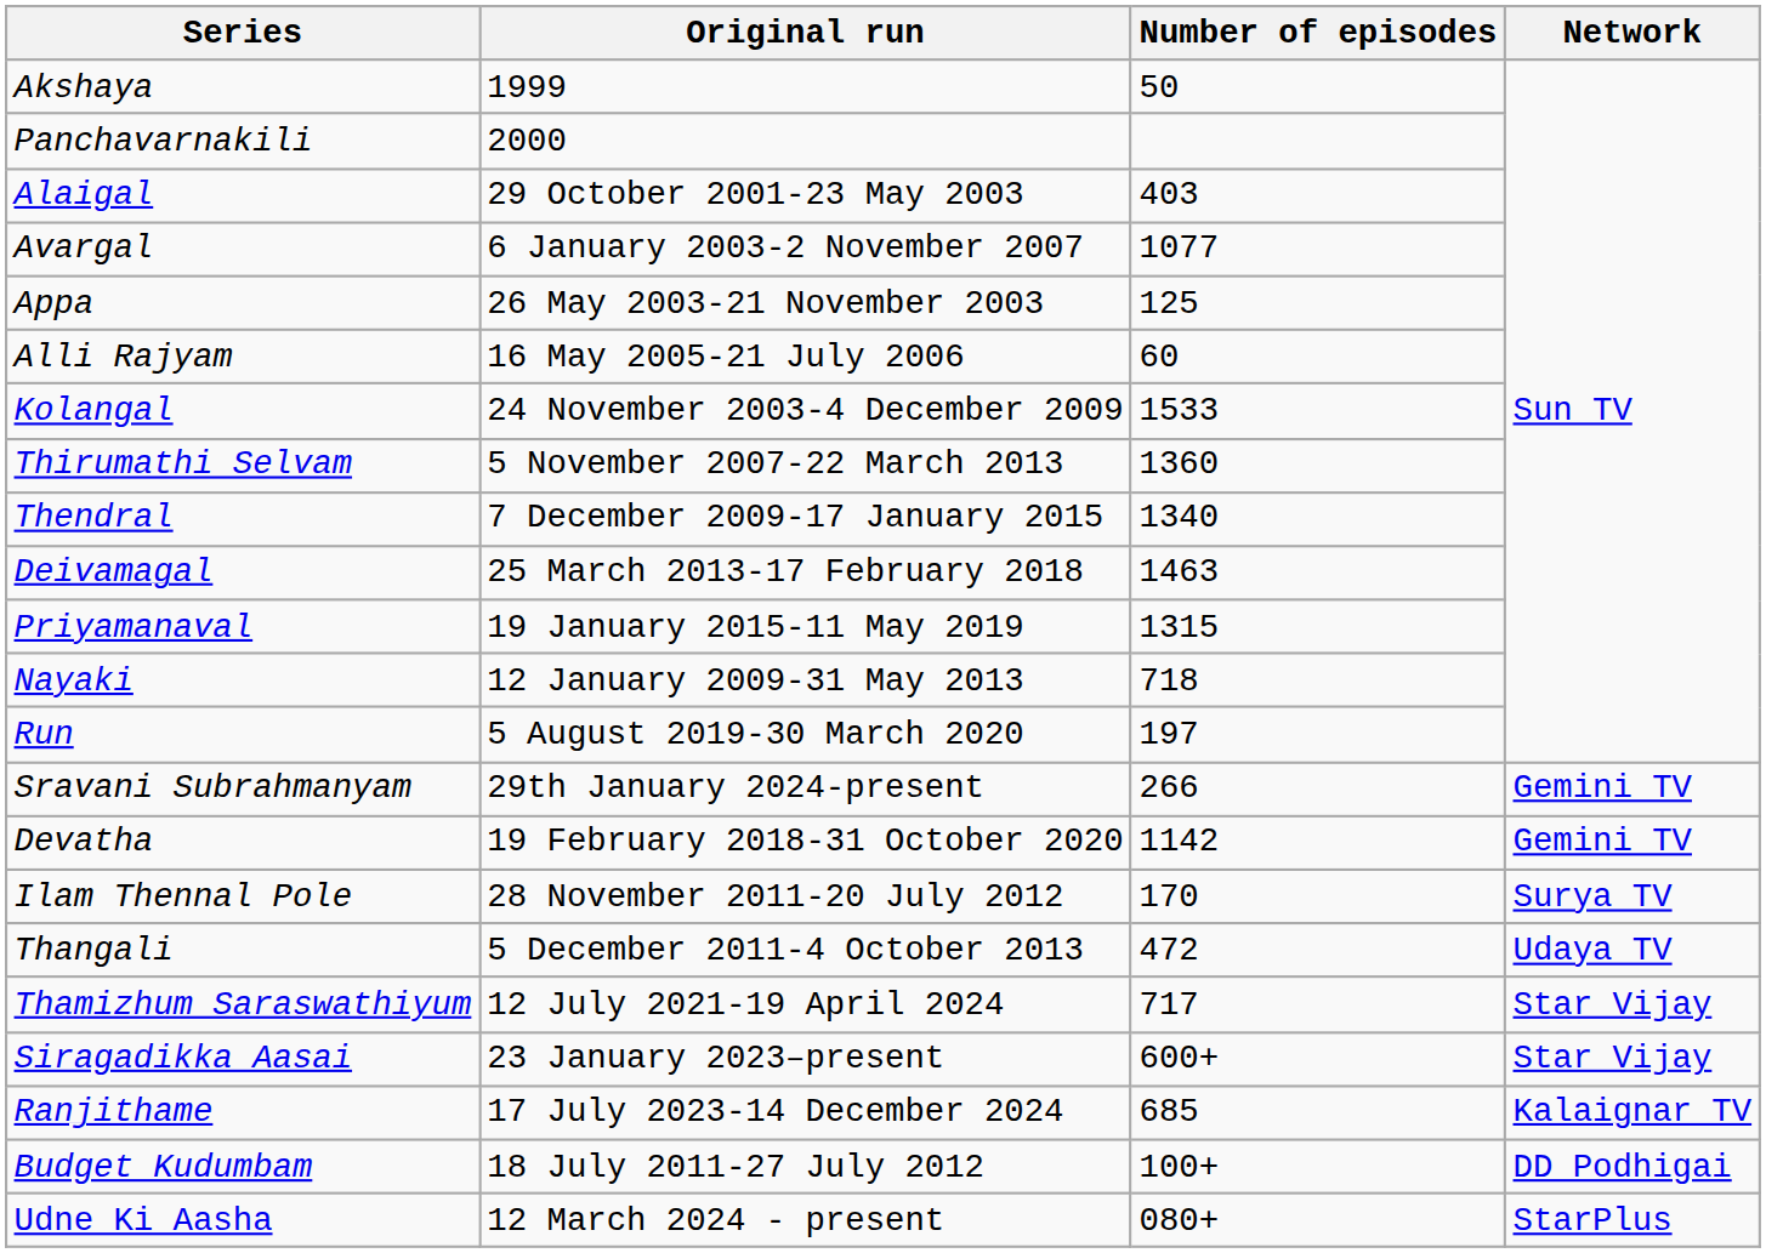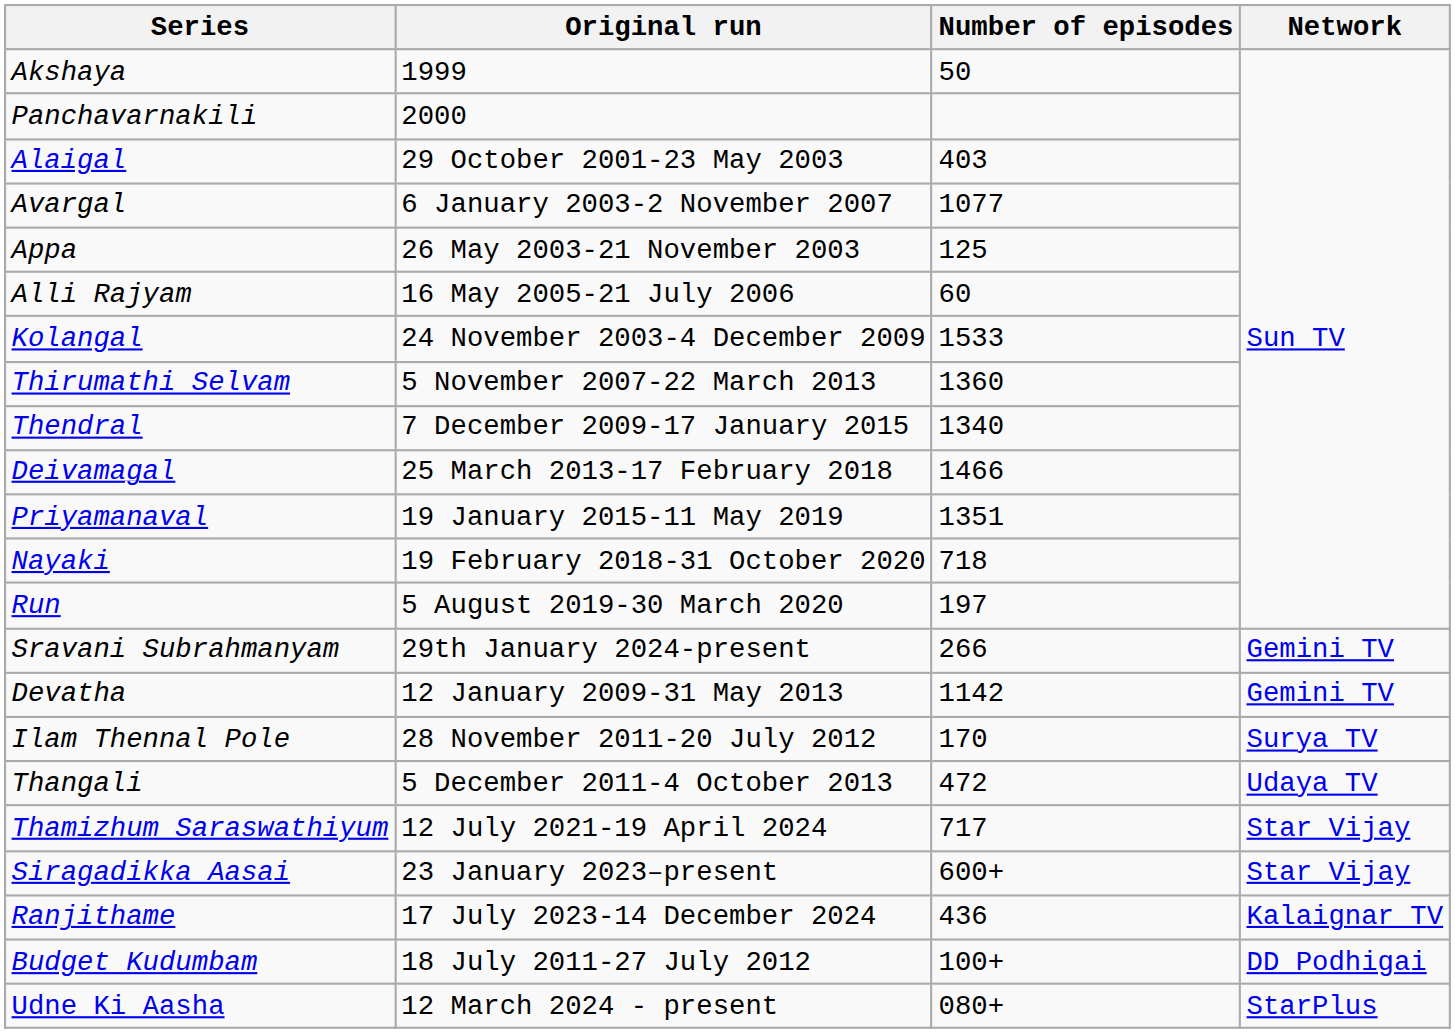Deivamagal | Number of episodes: 1463 -> 1466
Priyamanaval | Number of episodes: 1315 -> 1351
Nayaki | Original run: 12 January 2009-31 May 2013 -> 19 February 2018-31 October 2020
Devatha | Original run: 19 February 2018-31 October 2020 -> 12 January 2009-31 May 2013
Ranjithame | Number of episodes: 685 -> 436
